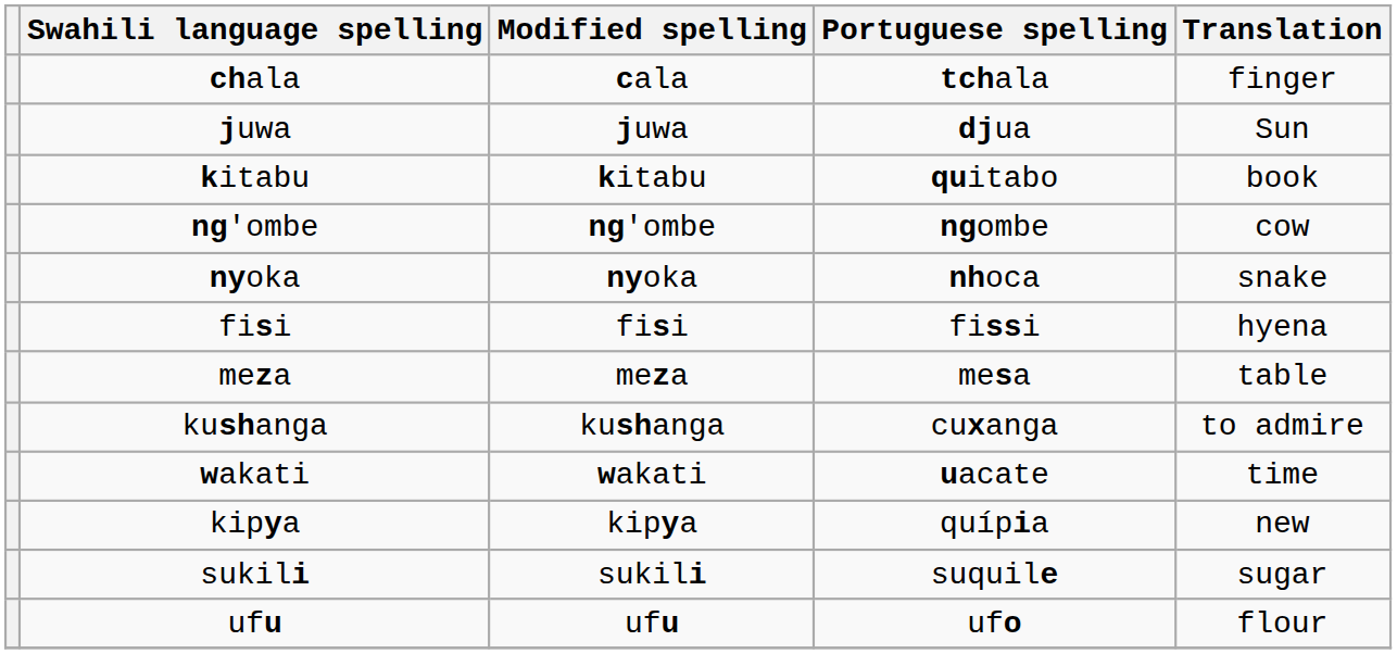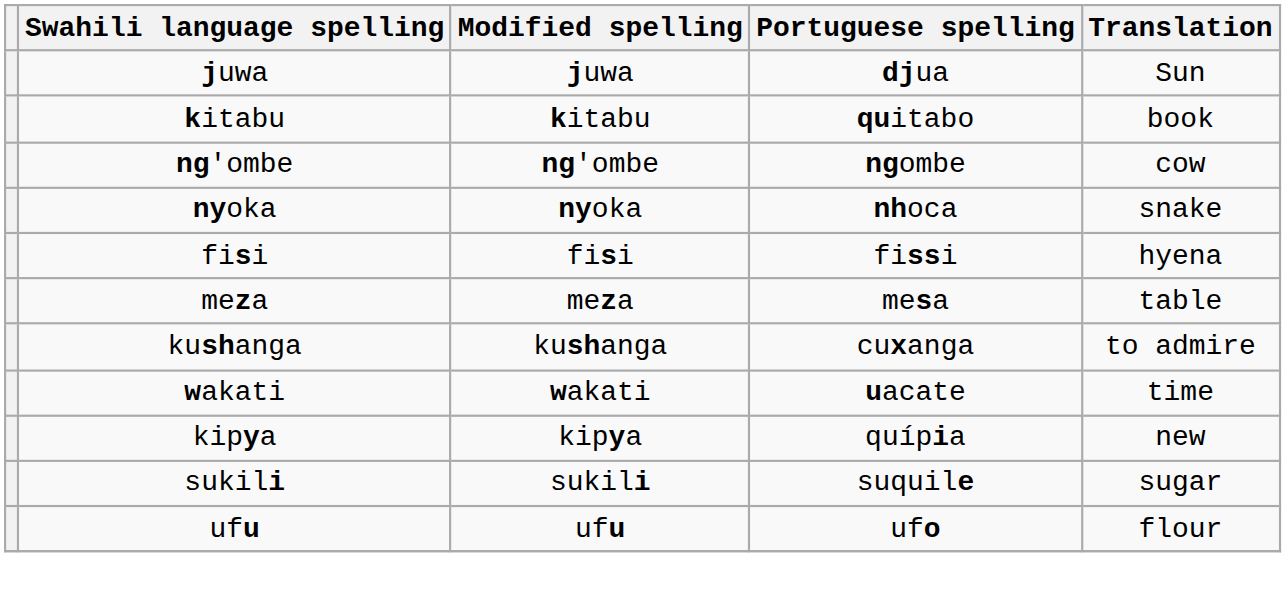- row: chala | cala | tchala | finger
